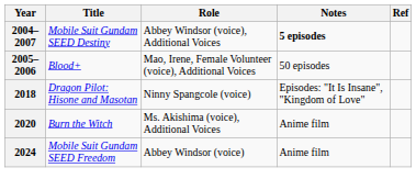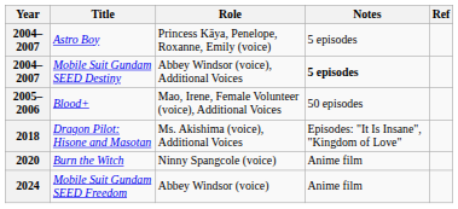+ row: 2004–2007 | Astro Boy | Princess Kāya, Penelope, Roxanne, Emily (voice) | 5 episodes
Dragon Pilot: Hisone and Masotan | Role: Ninny Spangcole (voice) -> Ms. Akishima (voice), Additional Voices
Burn the Witch | Role: Ms. Akishima (voice), Additional Voices -> Ninny Spangcole (voice)
